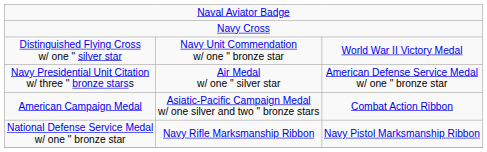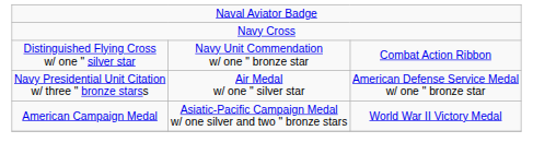Distinguished Flying Cross w/ one " silver star | column 3: World War II Victory Medal -> Combat Action Ribbon
American Campaign Medal | column 3: Combat Action Ribbon -> World War II Victory Medal
- row: National Defense Service Medal w/ one " bronze star | Navy Rifle Marksmanship Ribbon | Navy Pistol Marksmanship Ribbon
